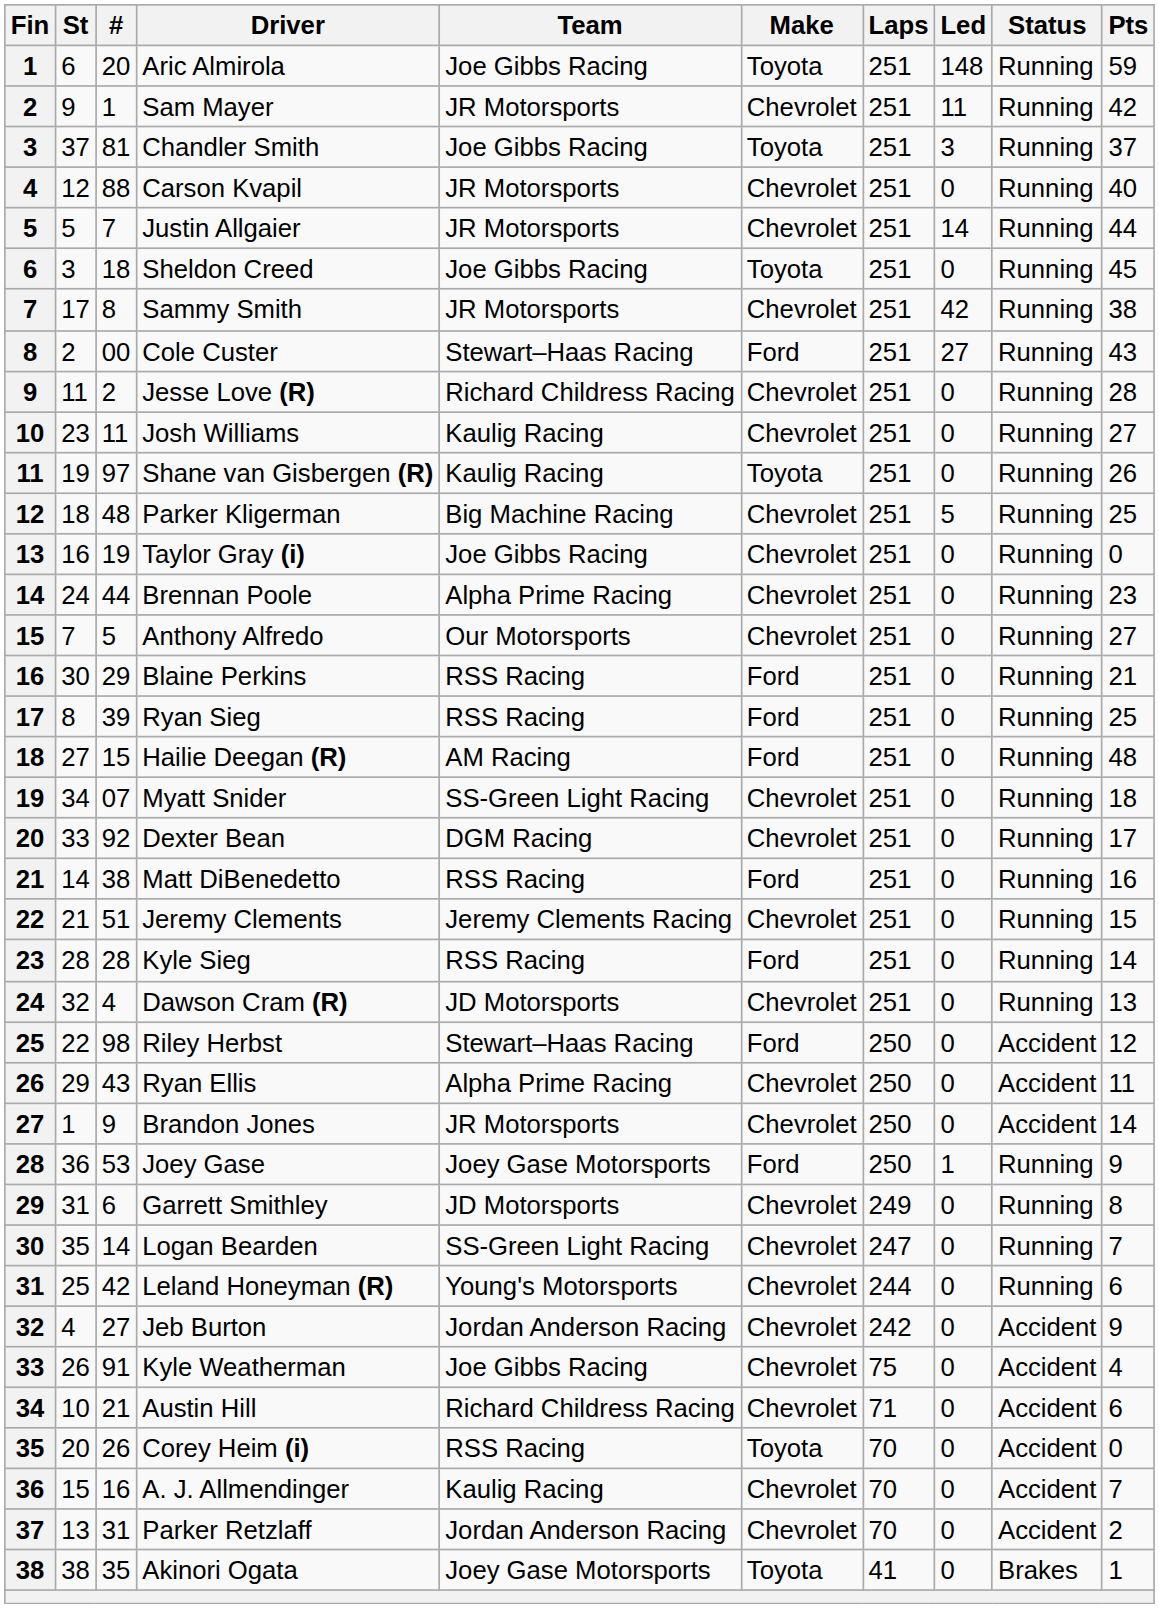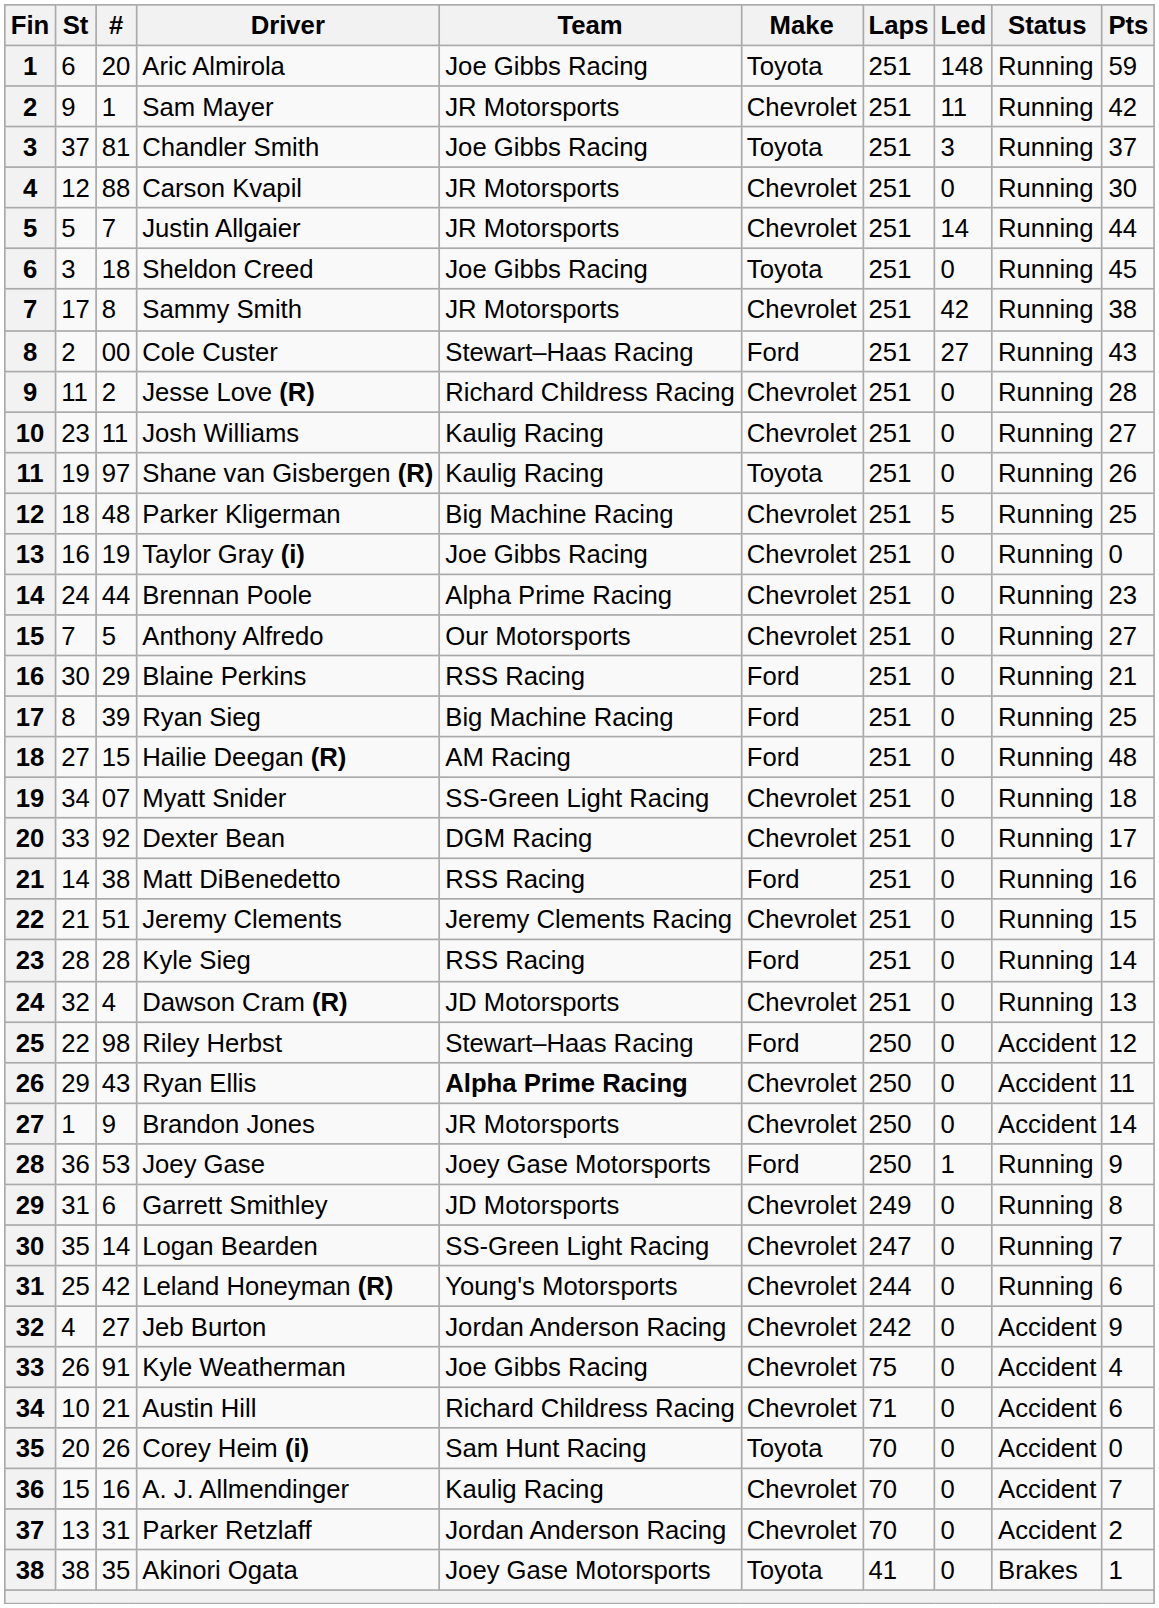Carson Kvapil | Pts: 40 -> 30
Ryan Sieg | Team: RSS Racing -> Big Machine Racing
Ryan Ellis | Team: normal -> bold
Corey Heim (i) | Team: RSS Racing -> Sam Hunt Racing
